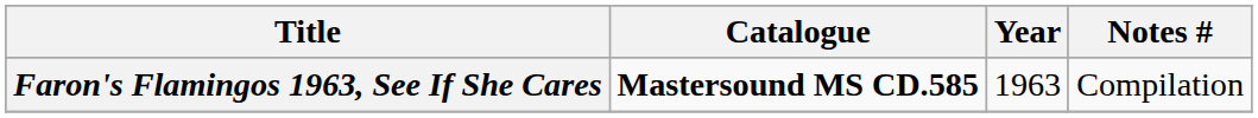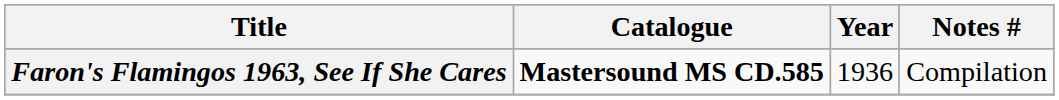Faron's Flamingos 1963, See If She Cares | Year: 1963 -> 1936
